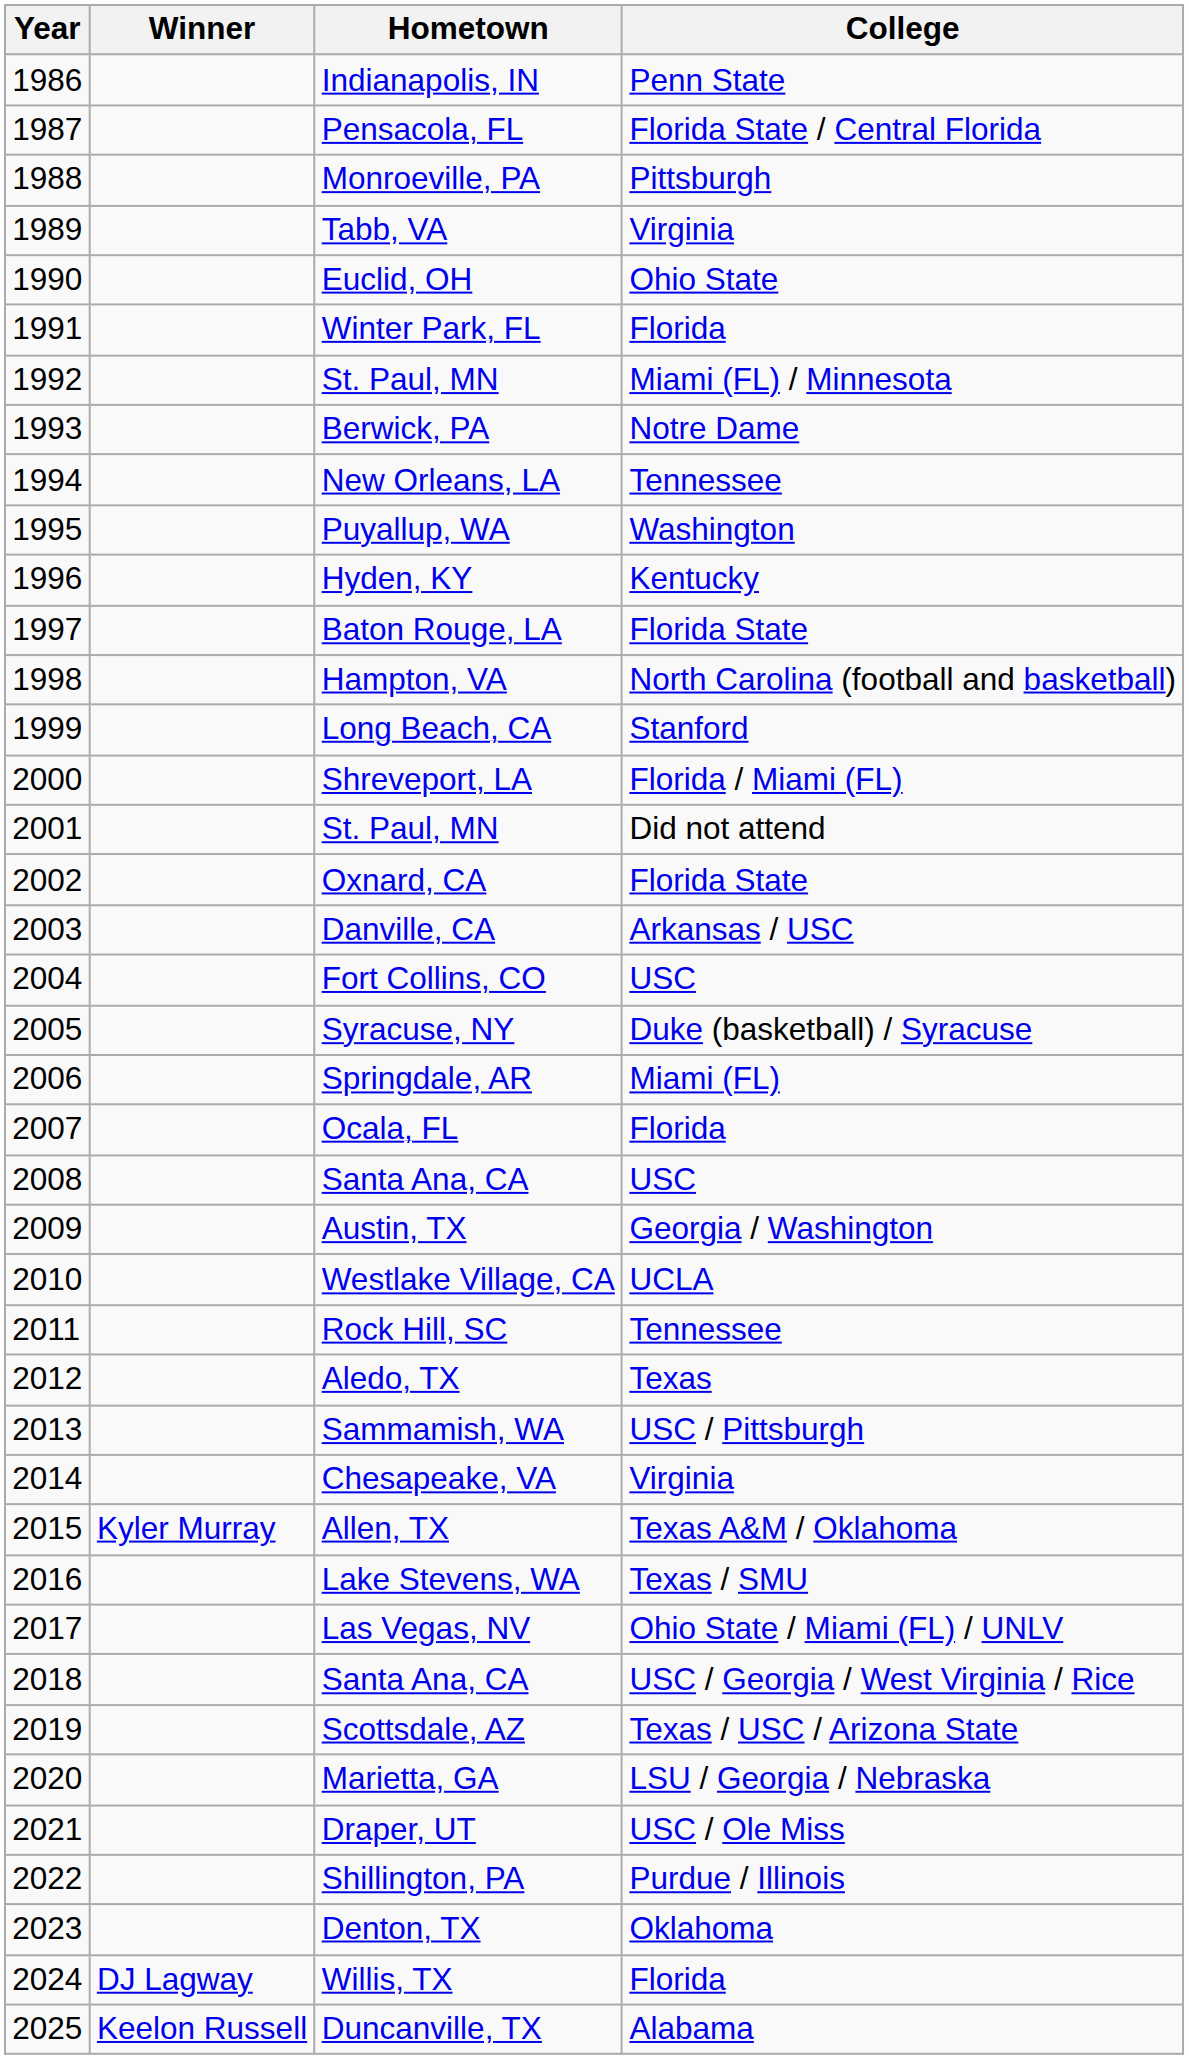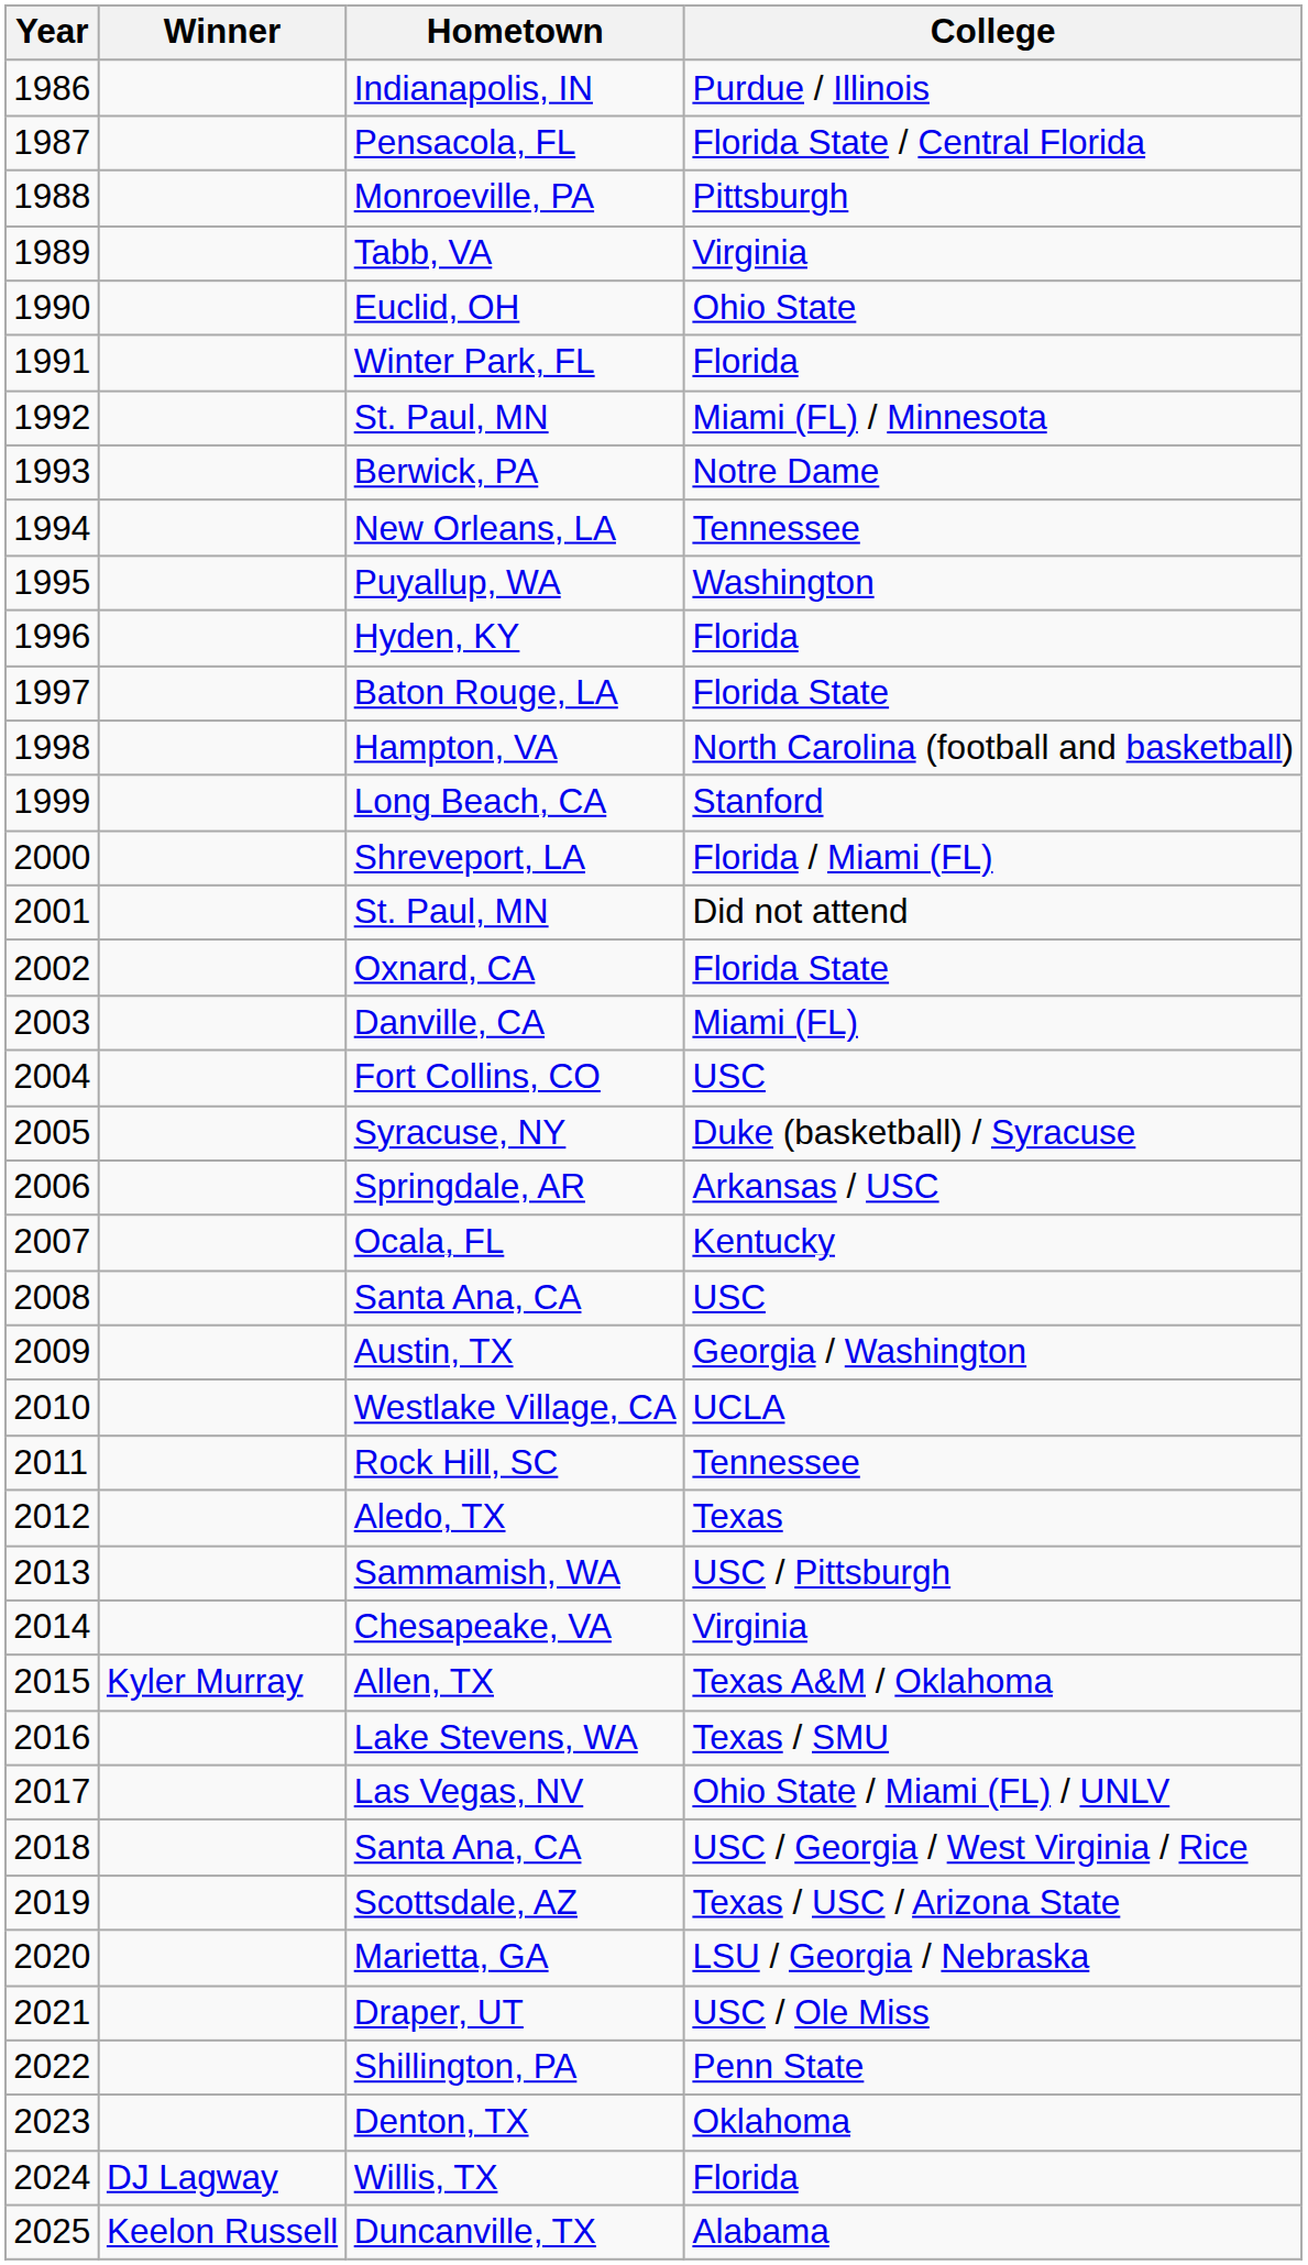Indianapolis, IN | College: Penn State -> Purdue / Illinois
Hyden, KY | College: Kentucky -> Florida
Danville, CA | College: Arkansas / USC -> Miami (FL)
Springdale, AR | College: Miami (FL) -> Arkansas / USC
Ocala, FL | College: Florida -> Kentucky
Shillington, PA | College: Purdue / Illinois -> Penn State
